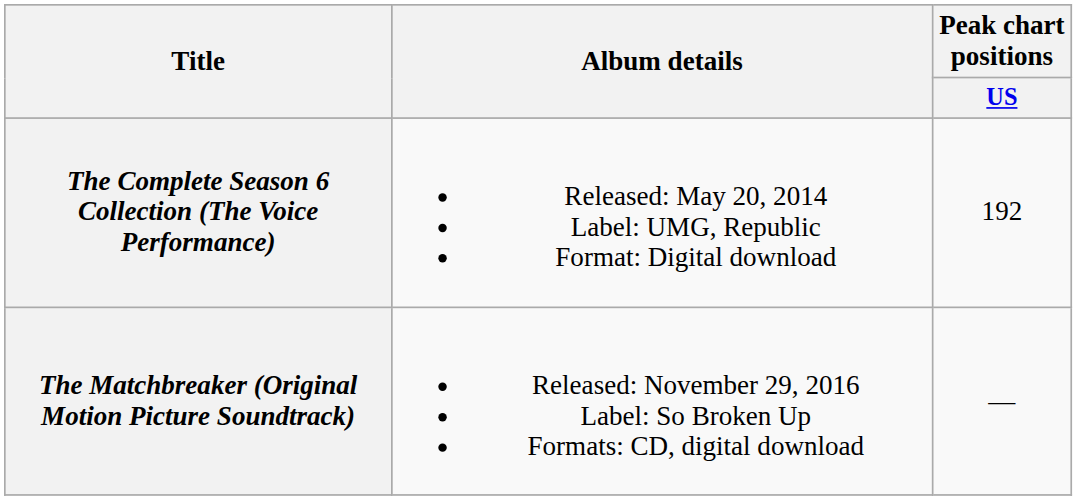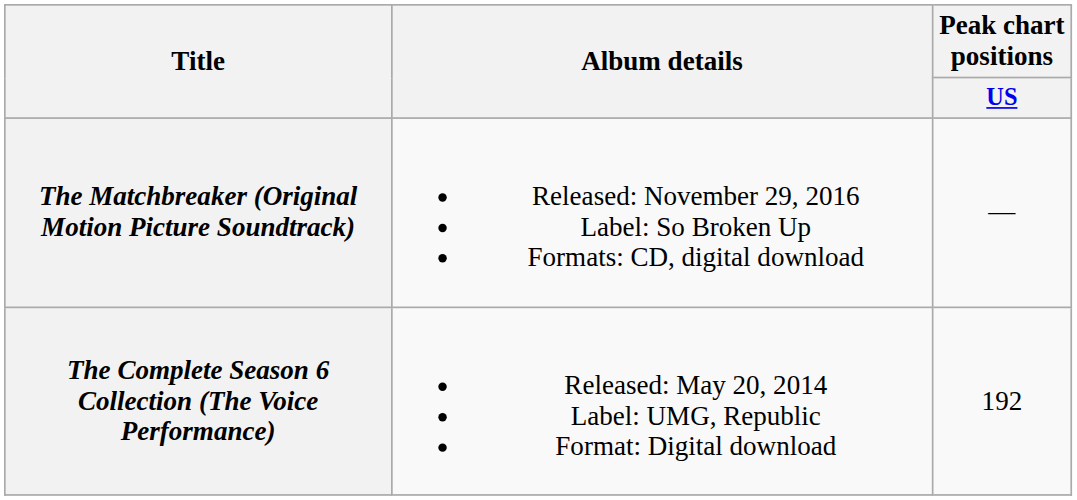rows swapped: The Complete Season 6 Collection (The Voice Performance) <-> The Matchbreaker (Original Motion Picture Soundtrack)
